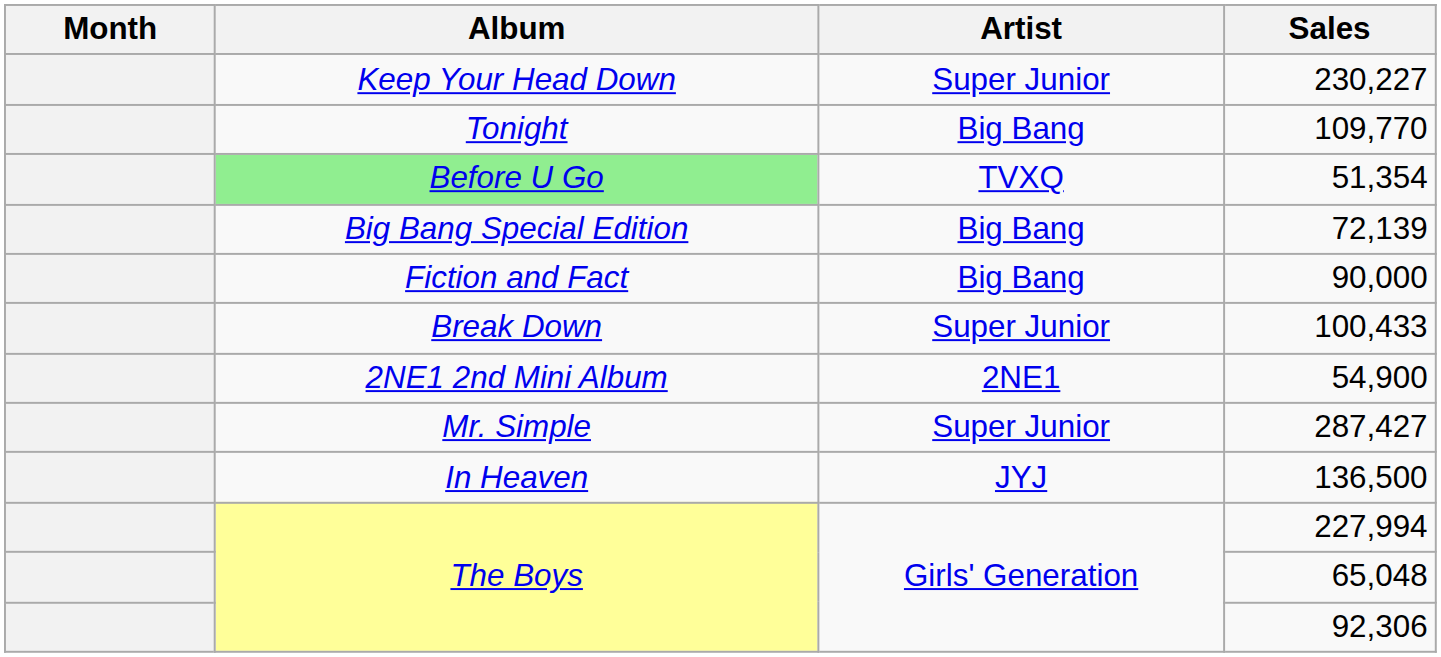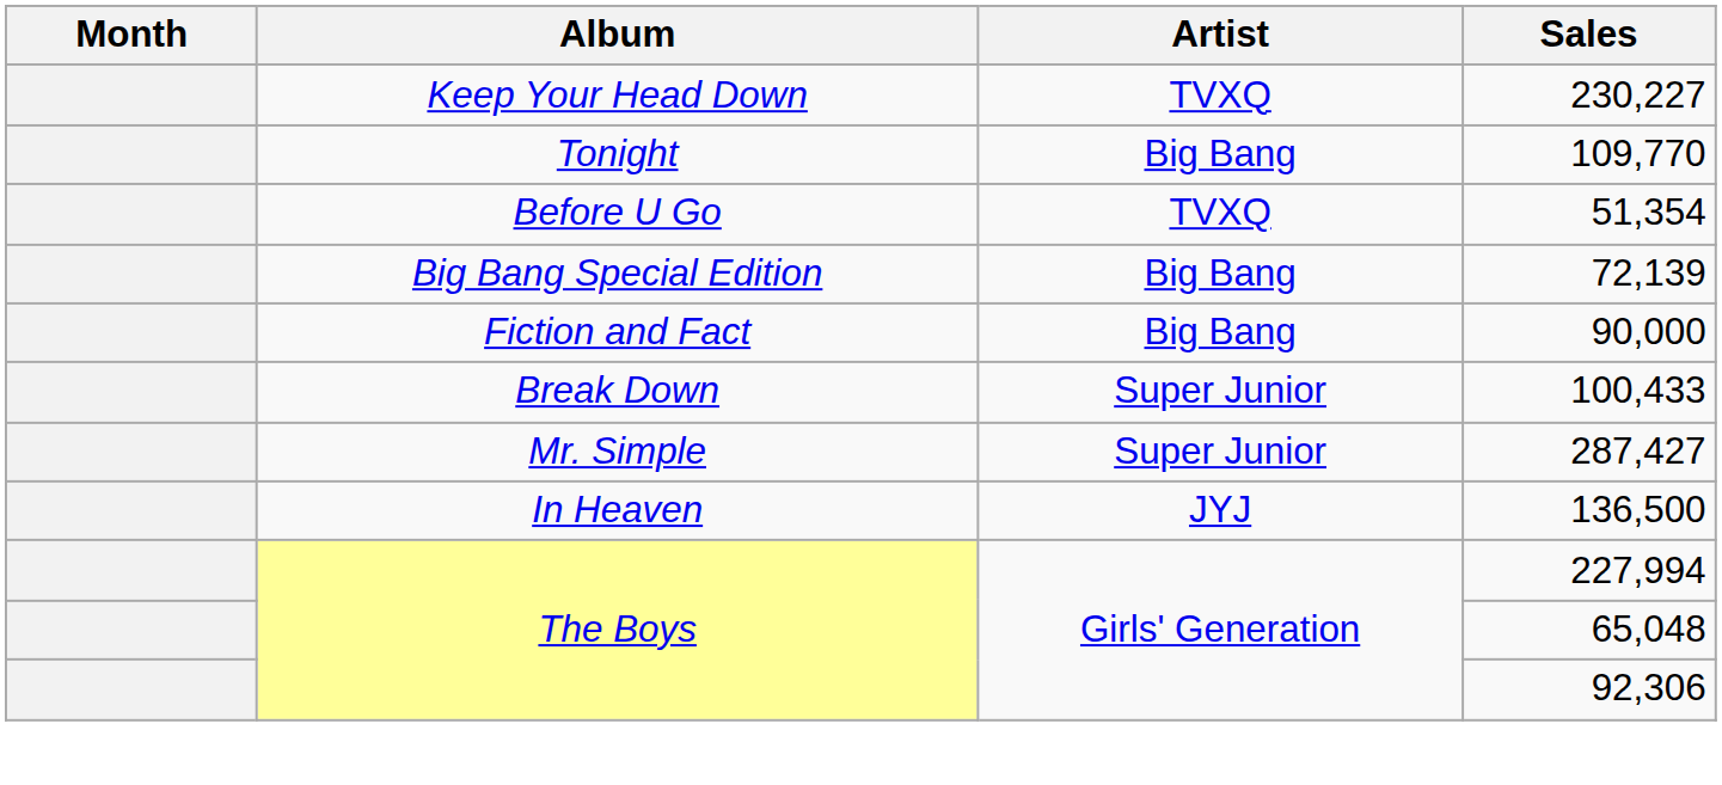230,227 | Artist: Super Junior -> TVXQ
51,354 | Album: lightgreen background -> no background
- row: 2NE1 2nd Mini Album | 2NE1 | 54,900
